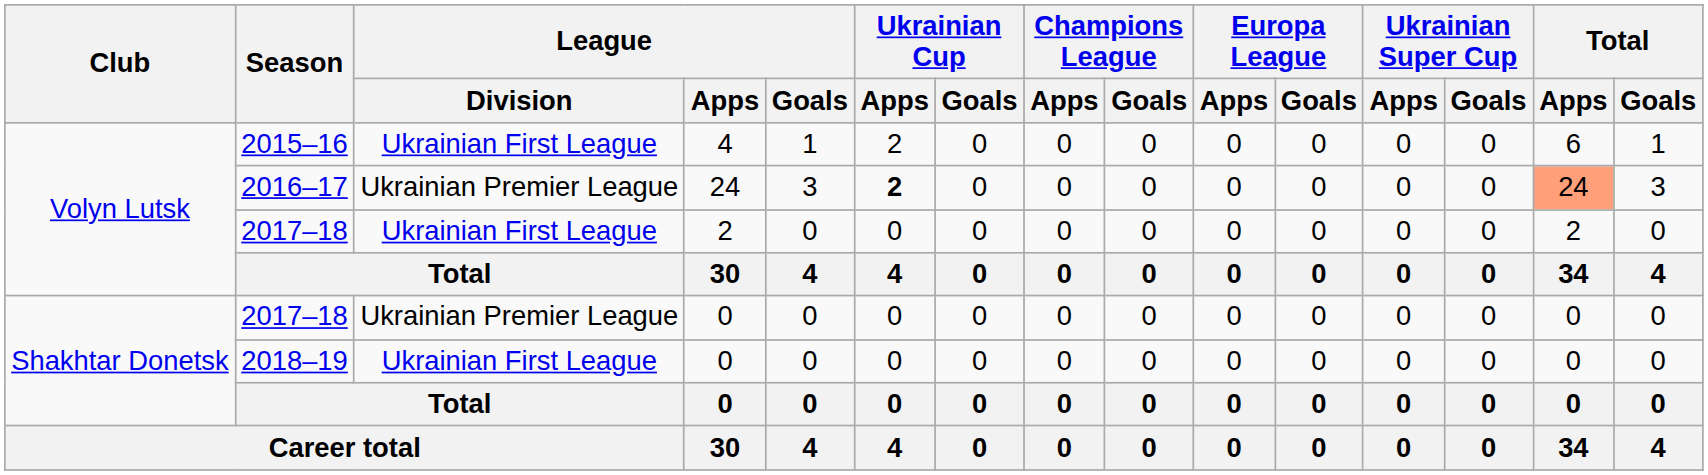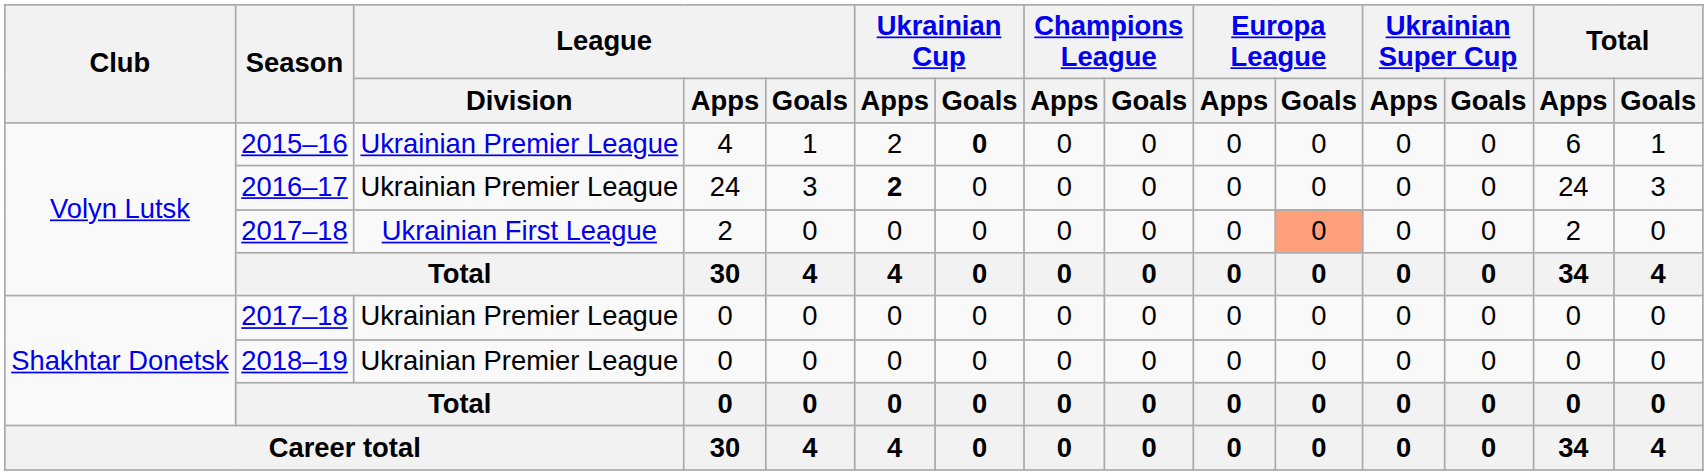2015–16 | League / Division: Ukrainian First League -> Ukrainian Premier League
2015–16 | Ukrainian Cup / Goals: normal -> bold
2016–17 | Total / Apps: lightsalmon background -> no background
2017–18 / 2 | Europa League / Goals: no background -> lightsalmon background
2018–19 | League / Division: Ukrainian First League -> Ukrainian Premier League
